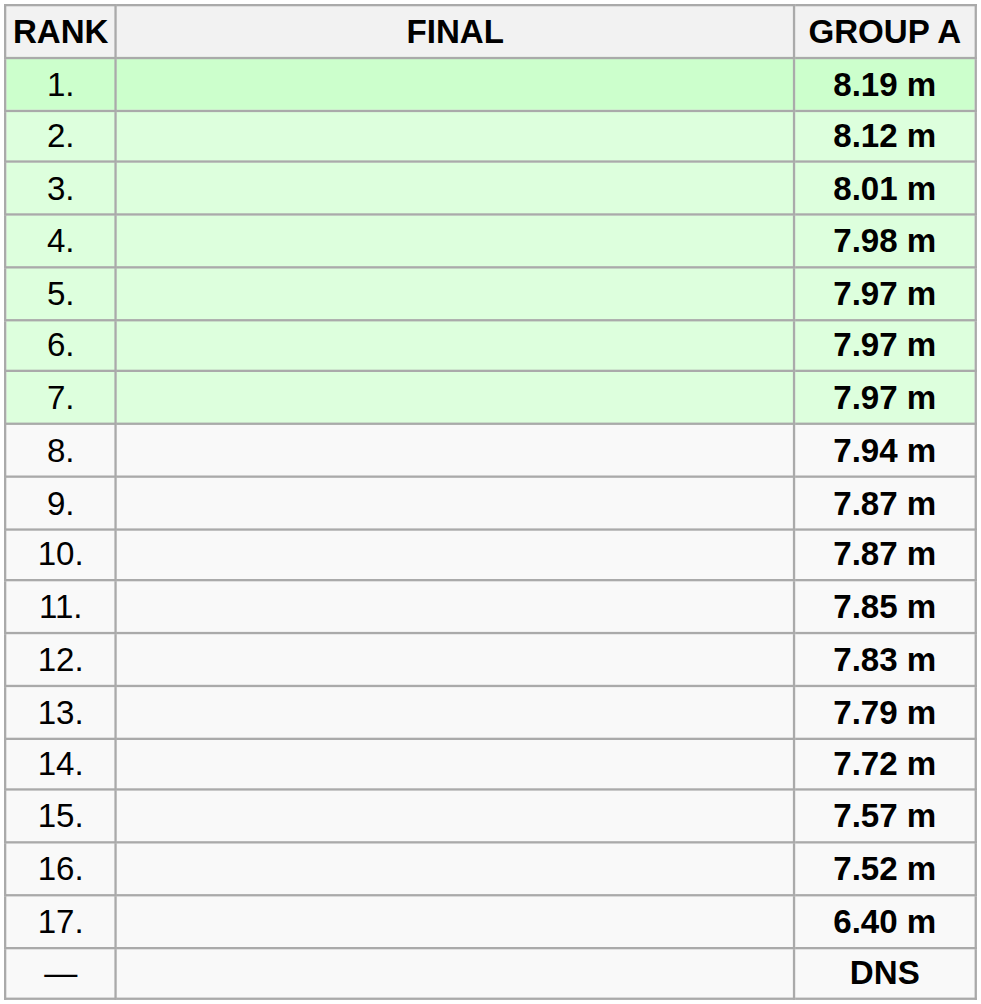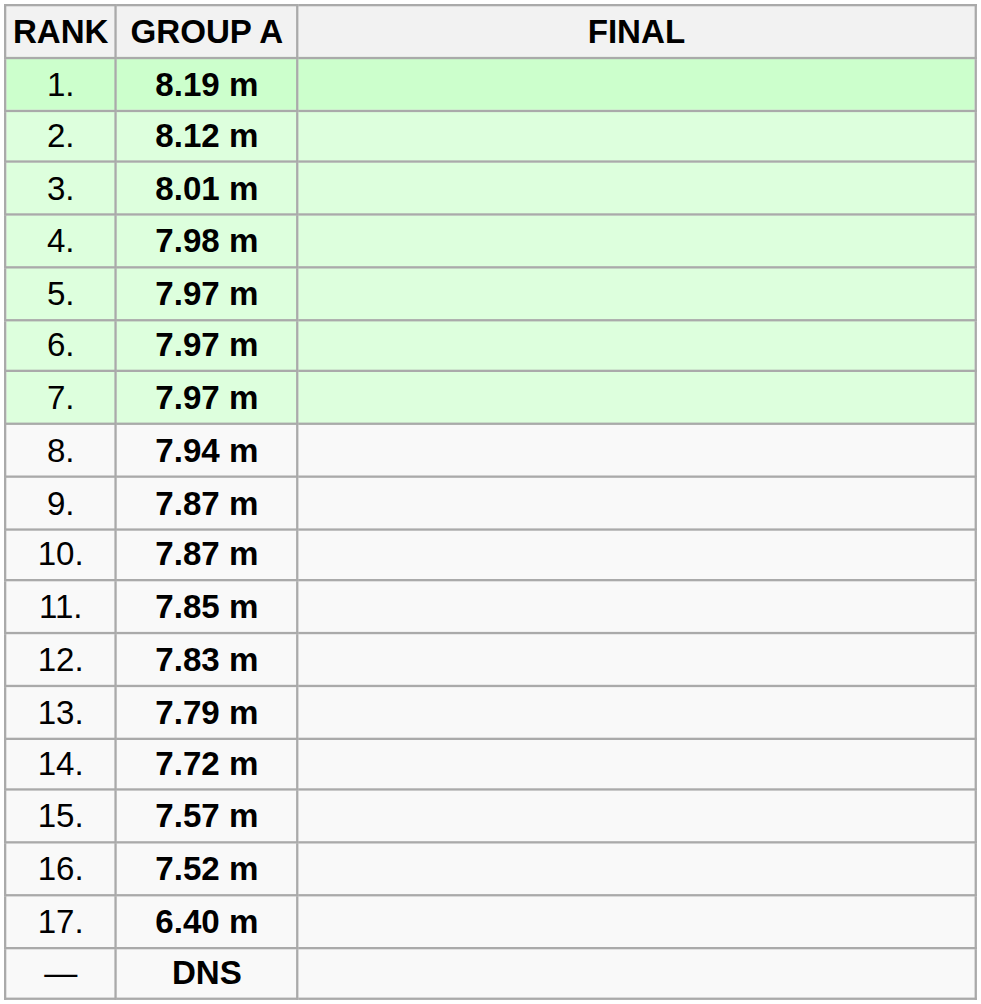columns swapped: FINAL <-> GROUP A
